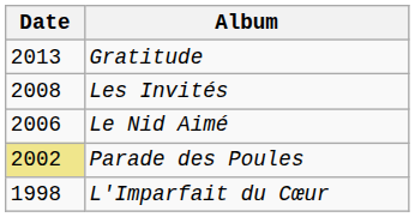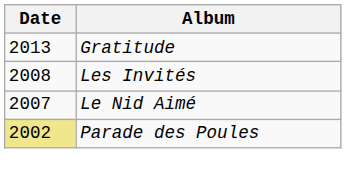Le Nid Aimé | Date: 2006 -> 2007
- row: 1998 | L'Imparfait du Cœur
